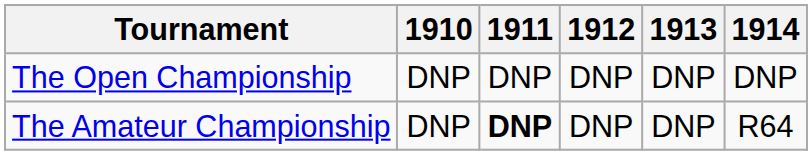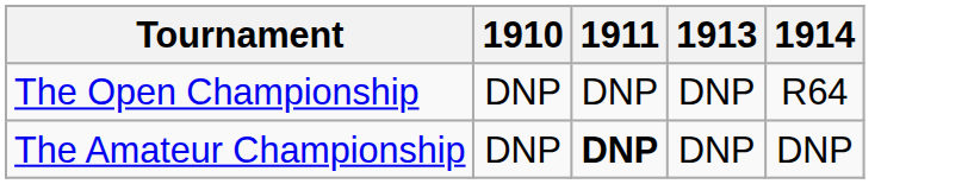- column: 1912 | DNP | DNP
The Open Championship | 1914: DNP -> R64
The Amateur Championship | 1914: R64 -> DNP
